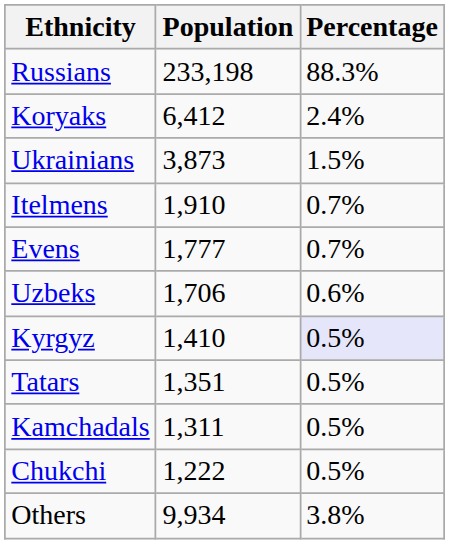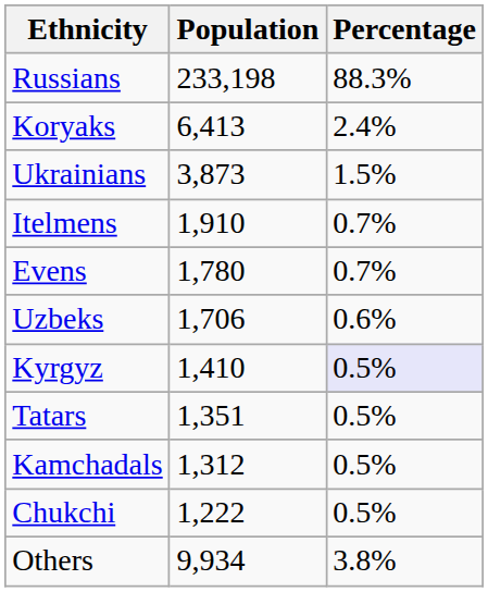Koryaks | Population: 6,412 -> 6,413
Evens | Population: 1,777 -> 1,780
Kamchadals | Population: 1,311 -> 1,312
